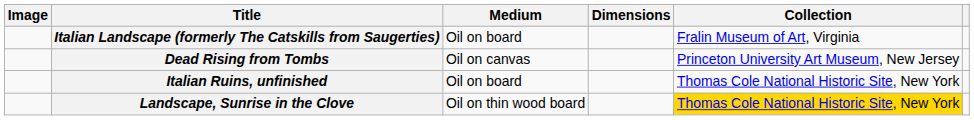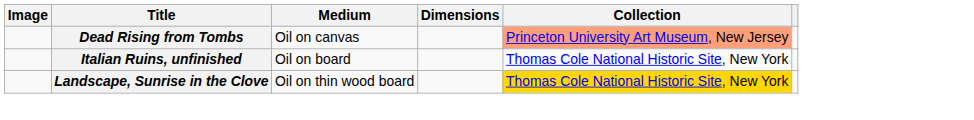- row: Italian Landscape (formerly The Catskills from Saugerties) | Oil on board | Fralin Museum of Art, Virginia
Dead Rising from Tombs | Collection: no background -> lightsalmon background
